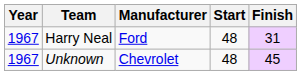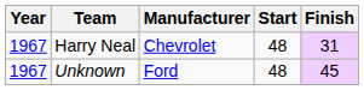Harry Neal | Manufacturer: Ford -> Chevrolet
Unknown | Manufacturer: Chevrolet -> Ford
